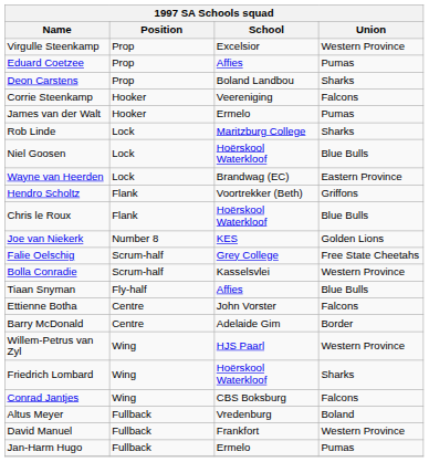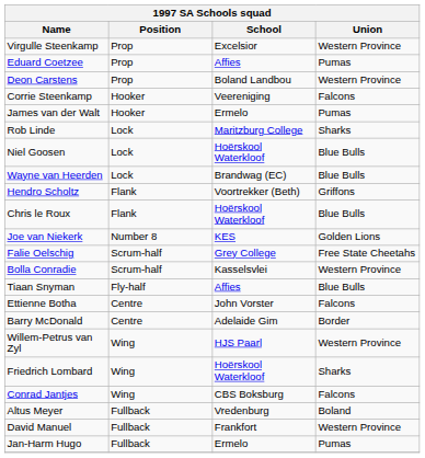Deon Carstens | Union: Sharks -> Western Province
Wayne van Heerden | Union: Eastern Province -> Blue Bulls
